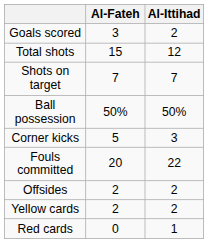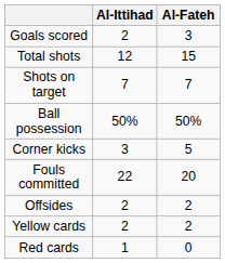columns swapped: Al-Fateh <-> Al-Ittihad
